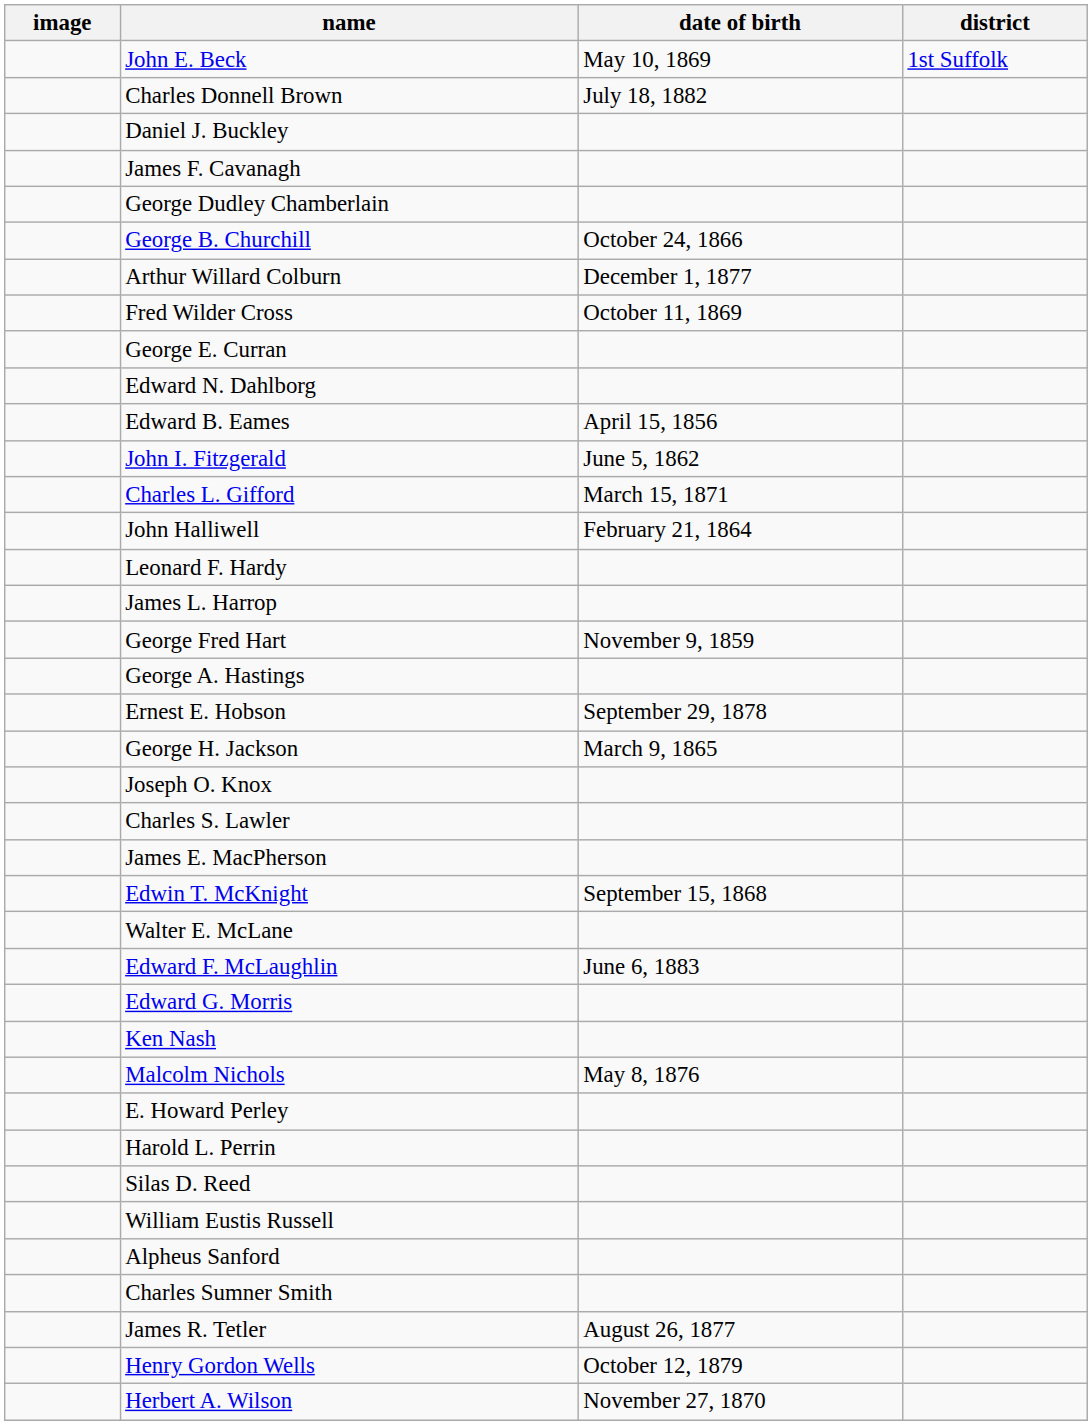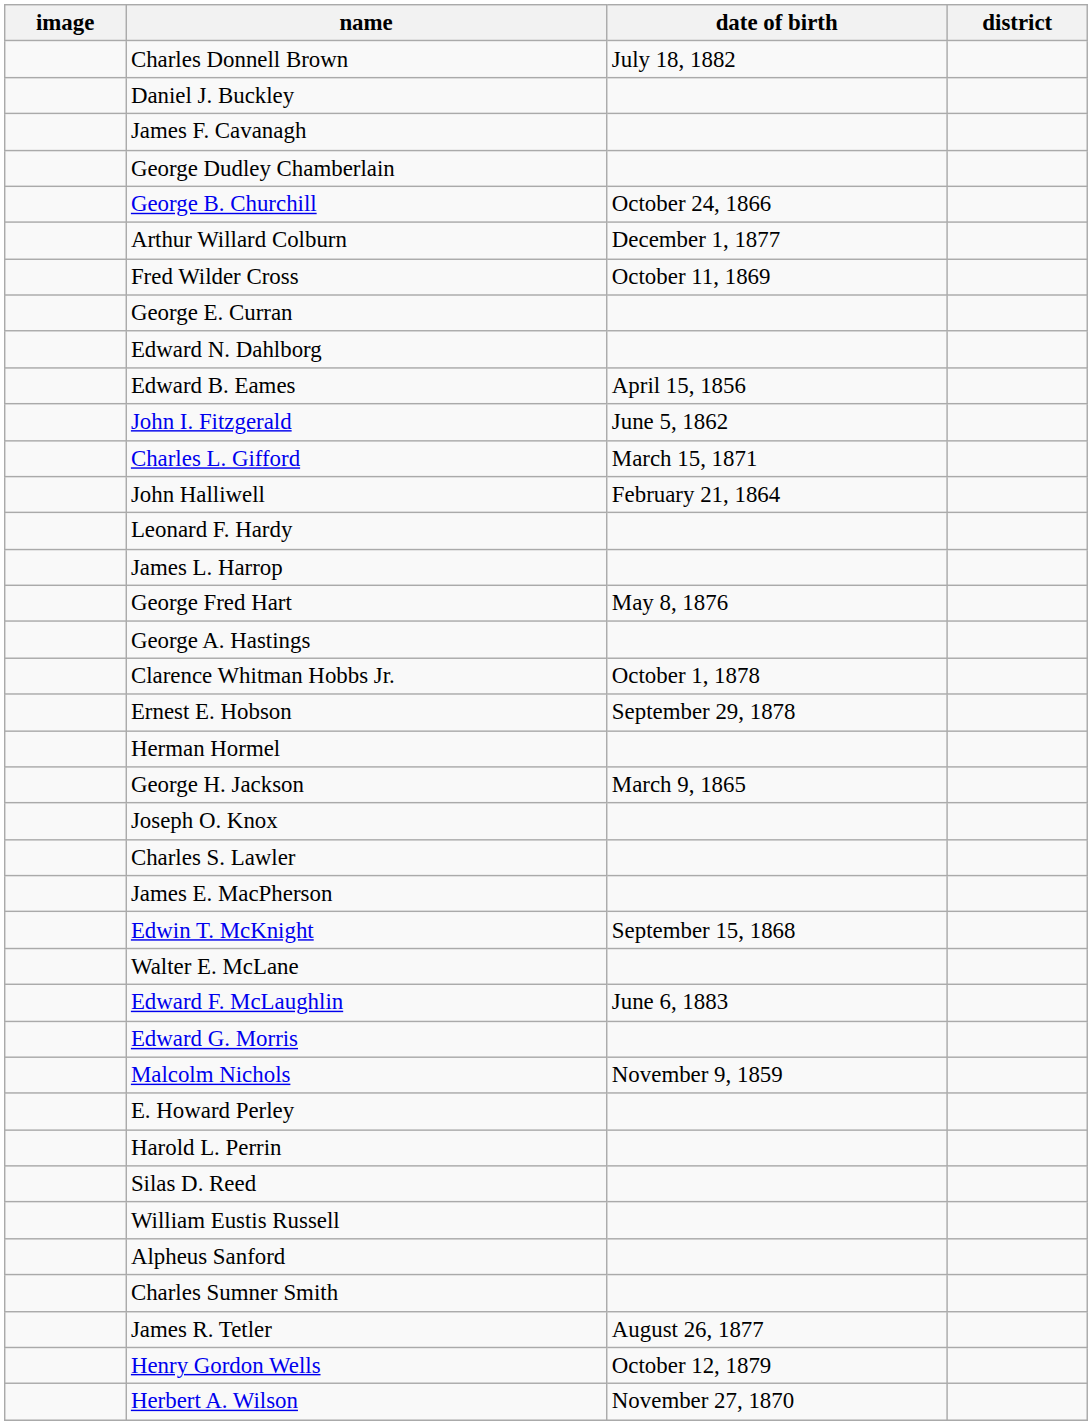- row: John E. Beck | May 10, 1869 | 1st Suffolk
George Fred Hart | date of birth: November 9, 1859 -> May 8, 1876
+ row: Clarence Whitman Hobbs Jr. | October 1, 1878
+ row: Herman Hormel
- row: Ken Nash
Malcolm Nichols | date of birth: May 8, 1876 -> November 9, 1859
